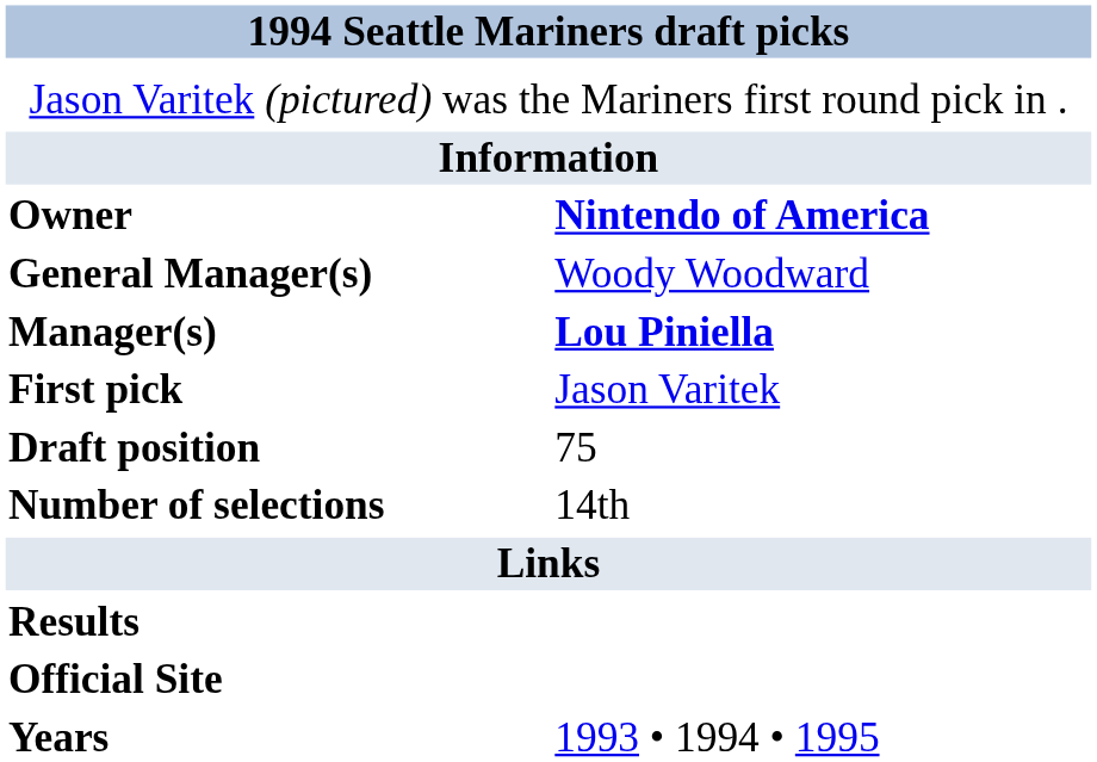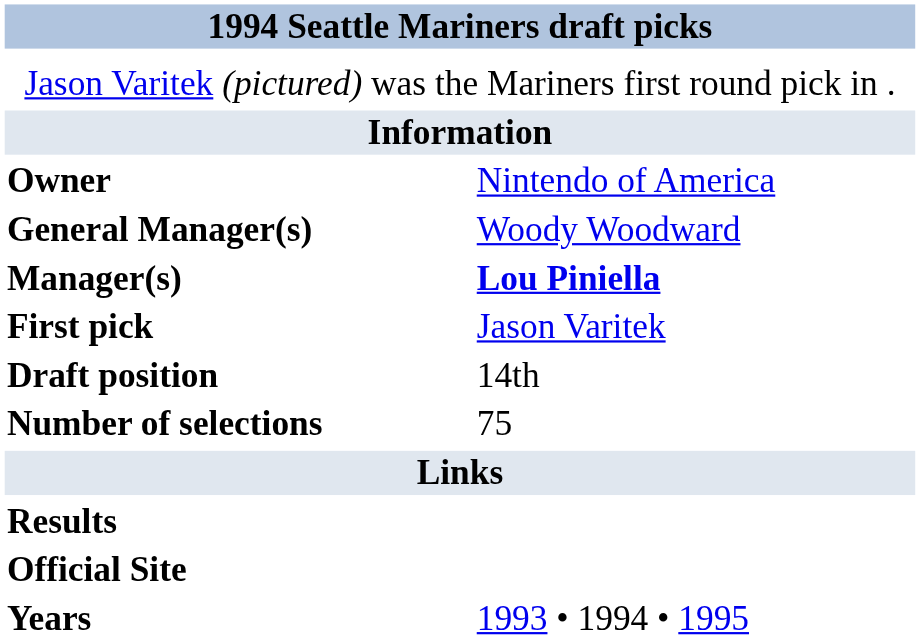Owner | column 2: bold -> normal
Draft position | column 2: 75 -> 14th
Number of selections | column 2: 14th -> 75
